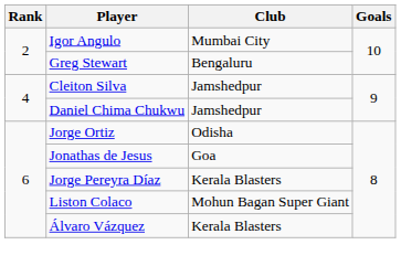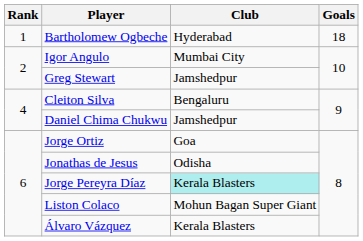+ row: 1 | Bartholomew Ogbeche | Hyderabad | 18
Greg Stewart | Club: Bengaluru -> Jamshedpur
Cleiton Silva | Club: Jamshedpur -> Bengaluru
Jorge Ortiz | Club: Odisha -> Goa
Jonathas de Jesus | Club: Goa -> Odisha
Jorge Pereyra Díaz | Club: no background -> paleturquoise background
